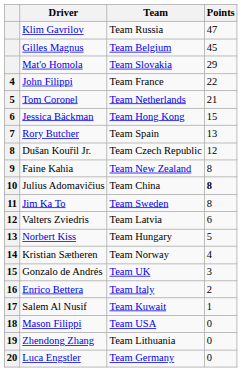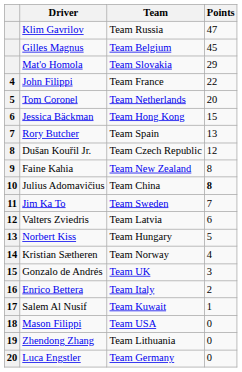Tom Coronel | Points: 21 -> 20
Jim Ka To | Points: 8 -> 7
